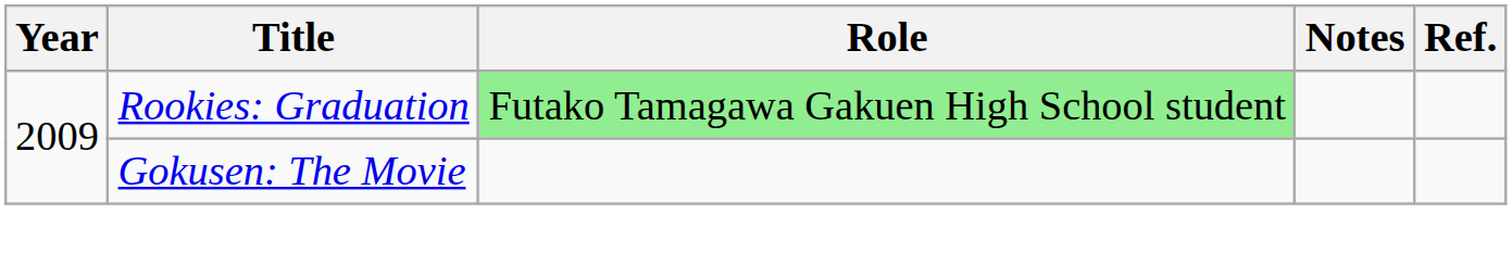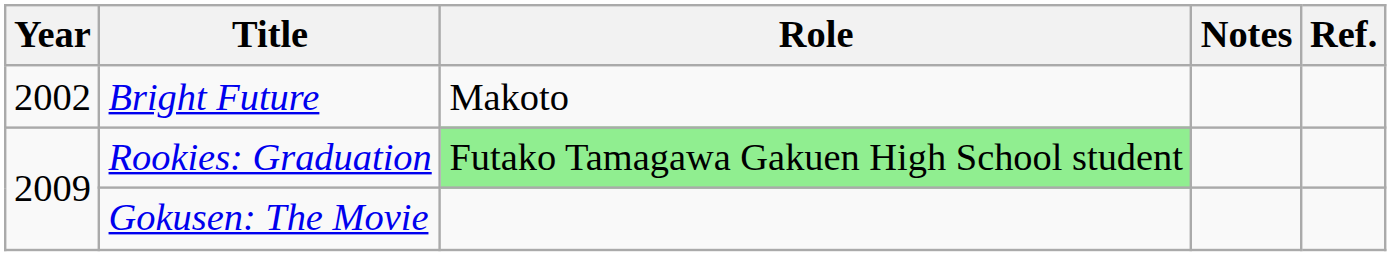+ row: 2002 | Bright Future | Makoto
